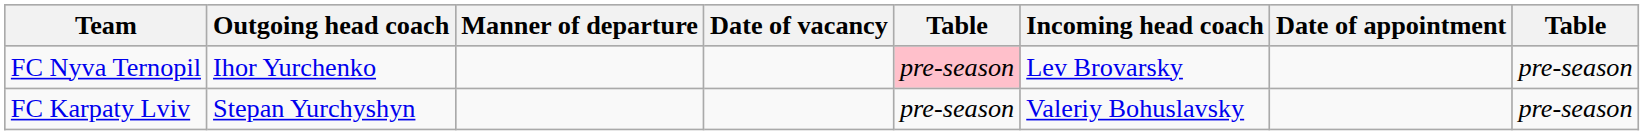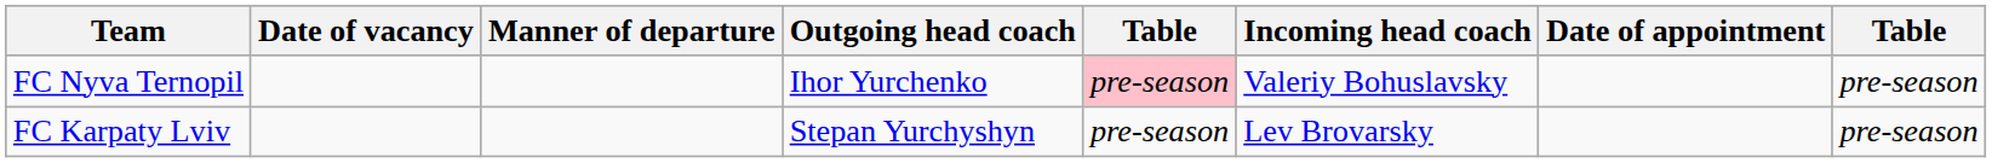columns swapped: Outgoing head coach <-> Date of vacancy
FC Nyva Ternopil | Incoming head coach: Lev Brovarsky -> Valeriy Bohuslavsky
FC Karpaty Lviv | Incoming head coach: Valeriy Bohuslavsky -> Lev Brovarsky
